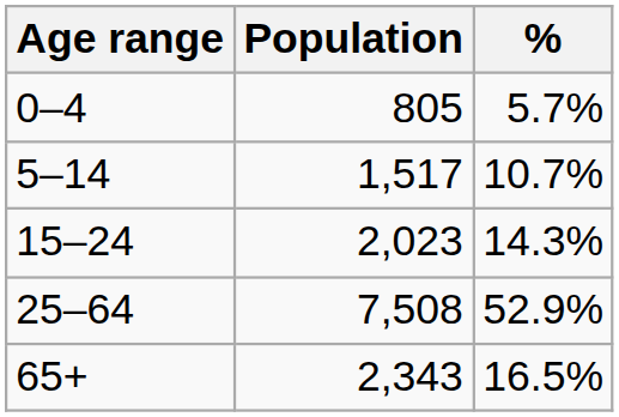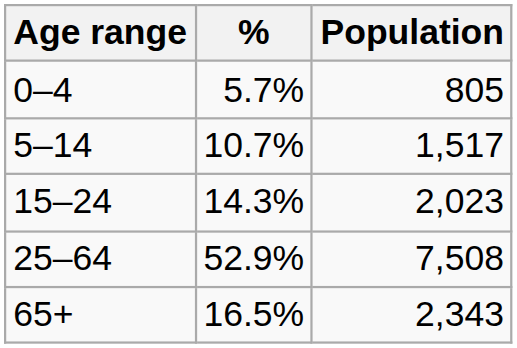columns swapped: Population <-> %
